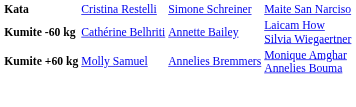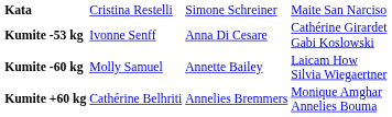+ row: Kumite -53 kg | Ivonne Senff | Anna Di Cesare | Cathérine Girardet Gabi Koslowski
Kumite -60 kg | column 2: Cathérine Belhriti -> Molly Samuel
Kumite +60 kg | column 2: Molly Samuel -> Cathérine Belhriti
